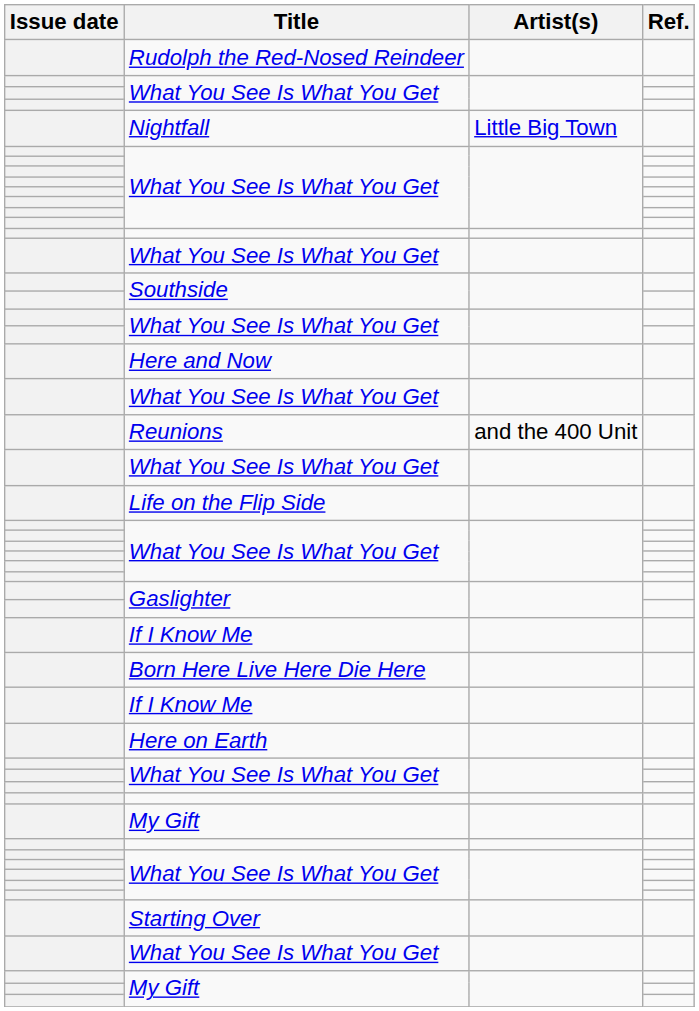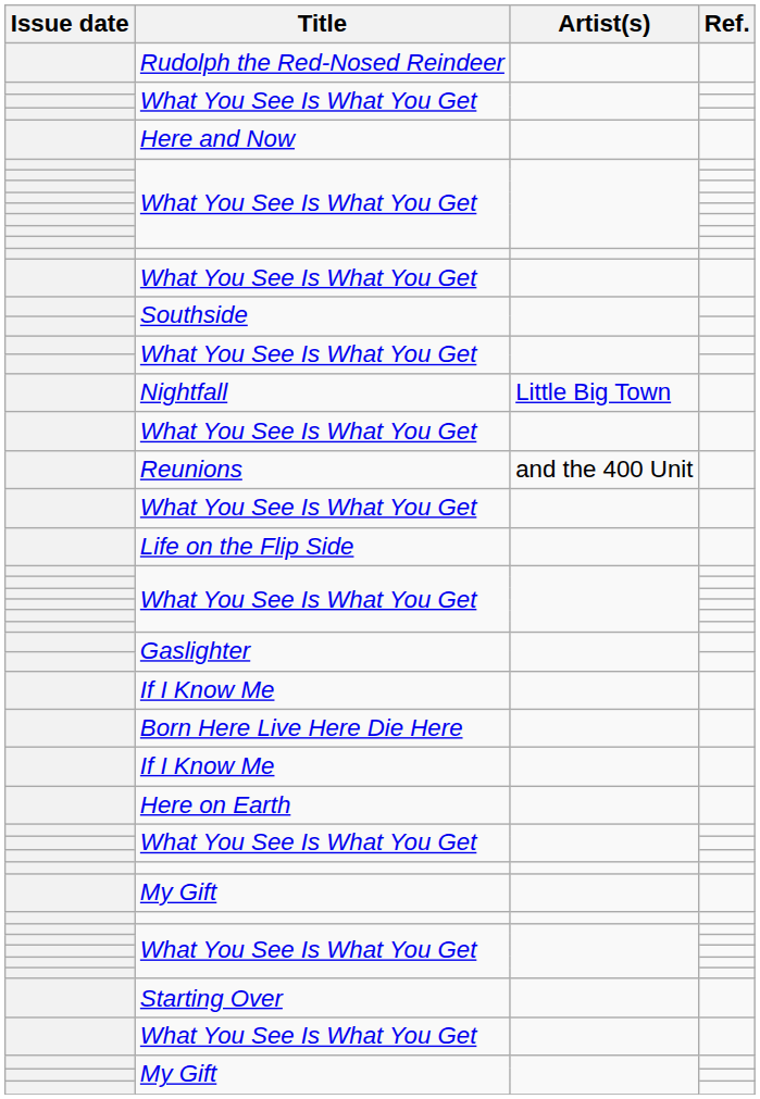rows swapped: Nightfall <-> Here and Now
